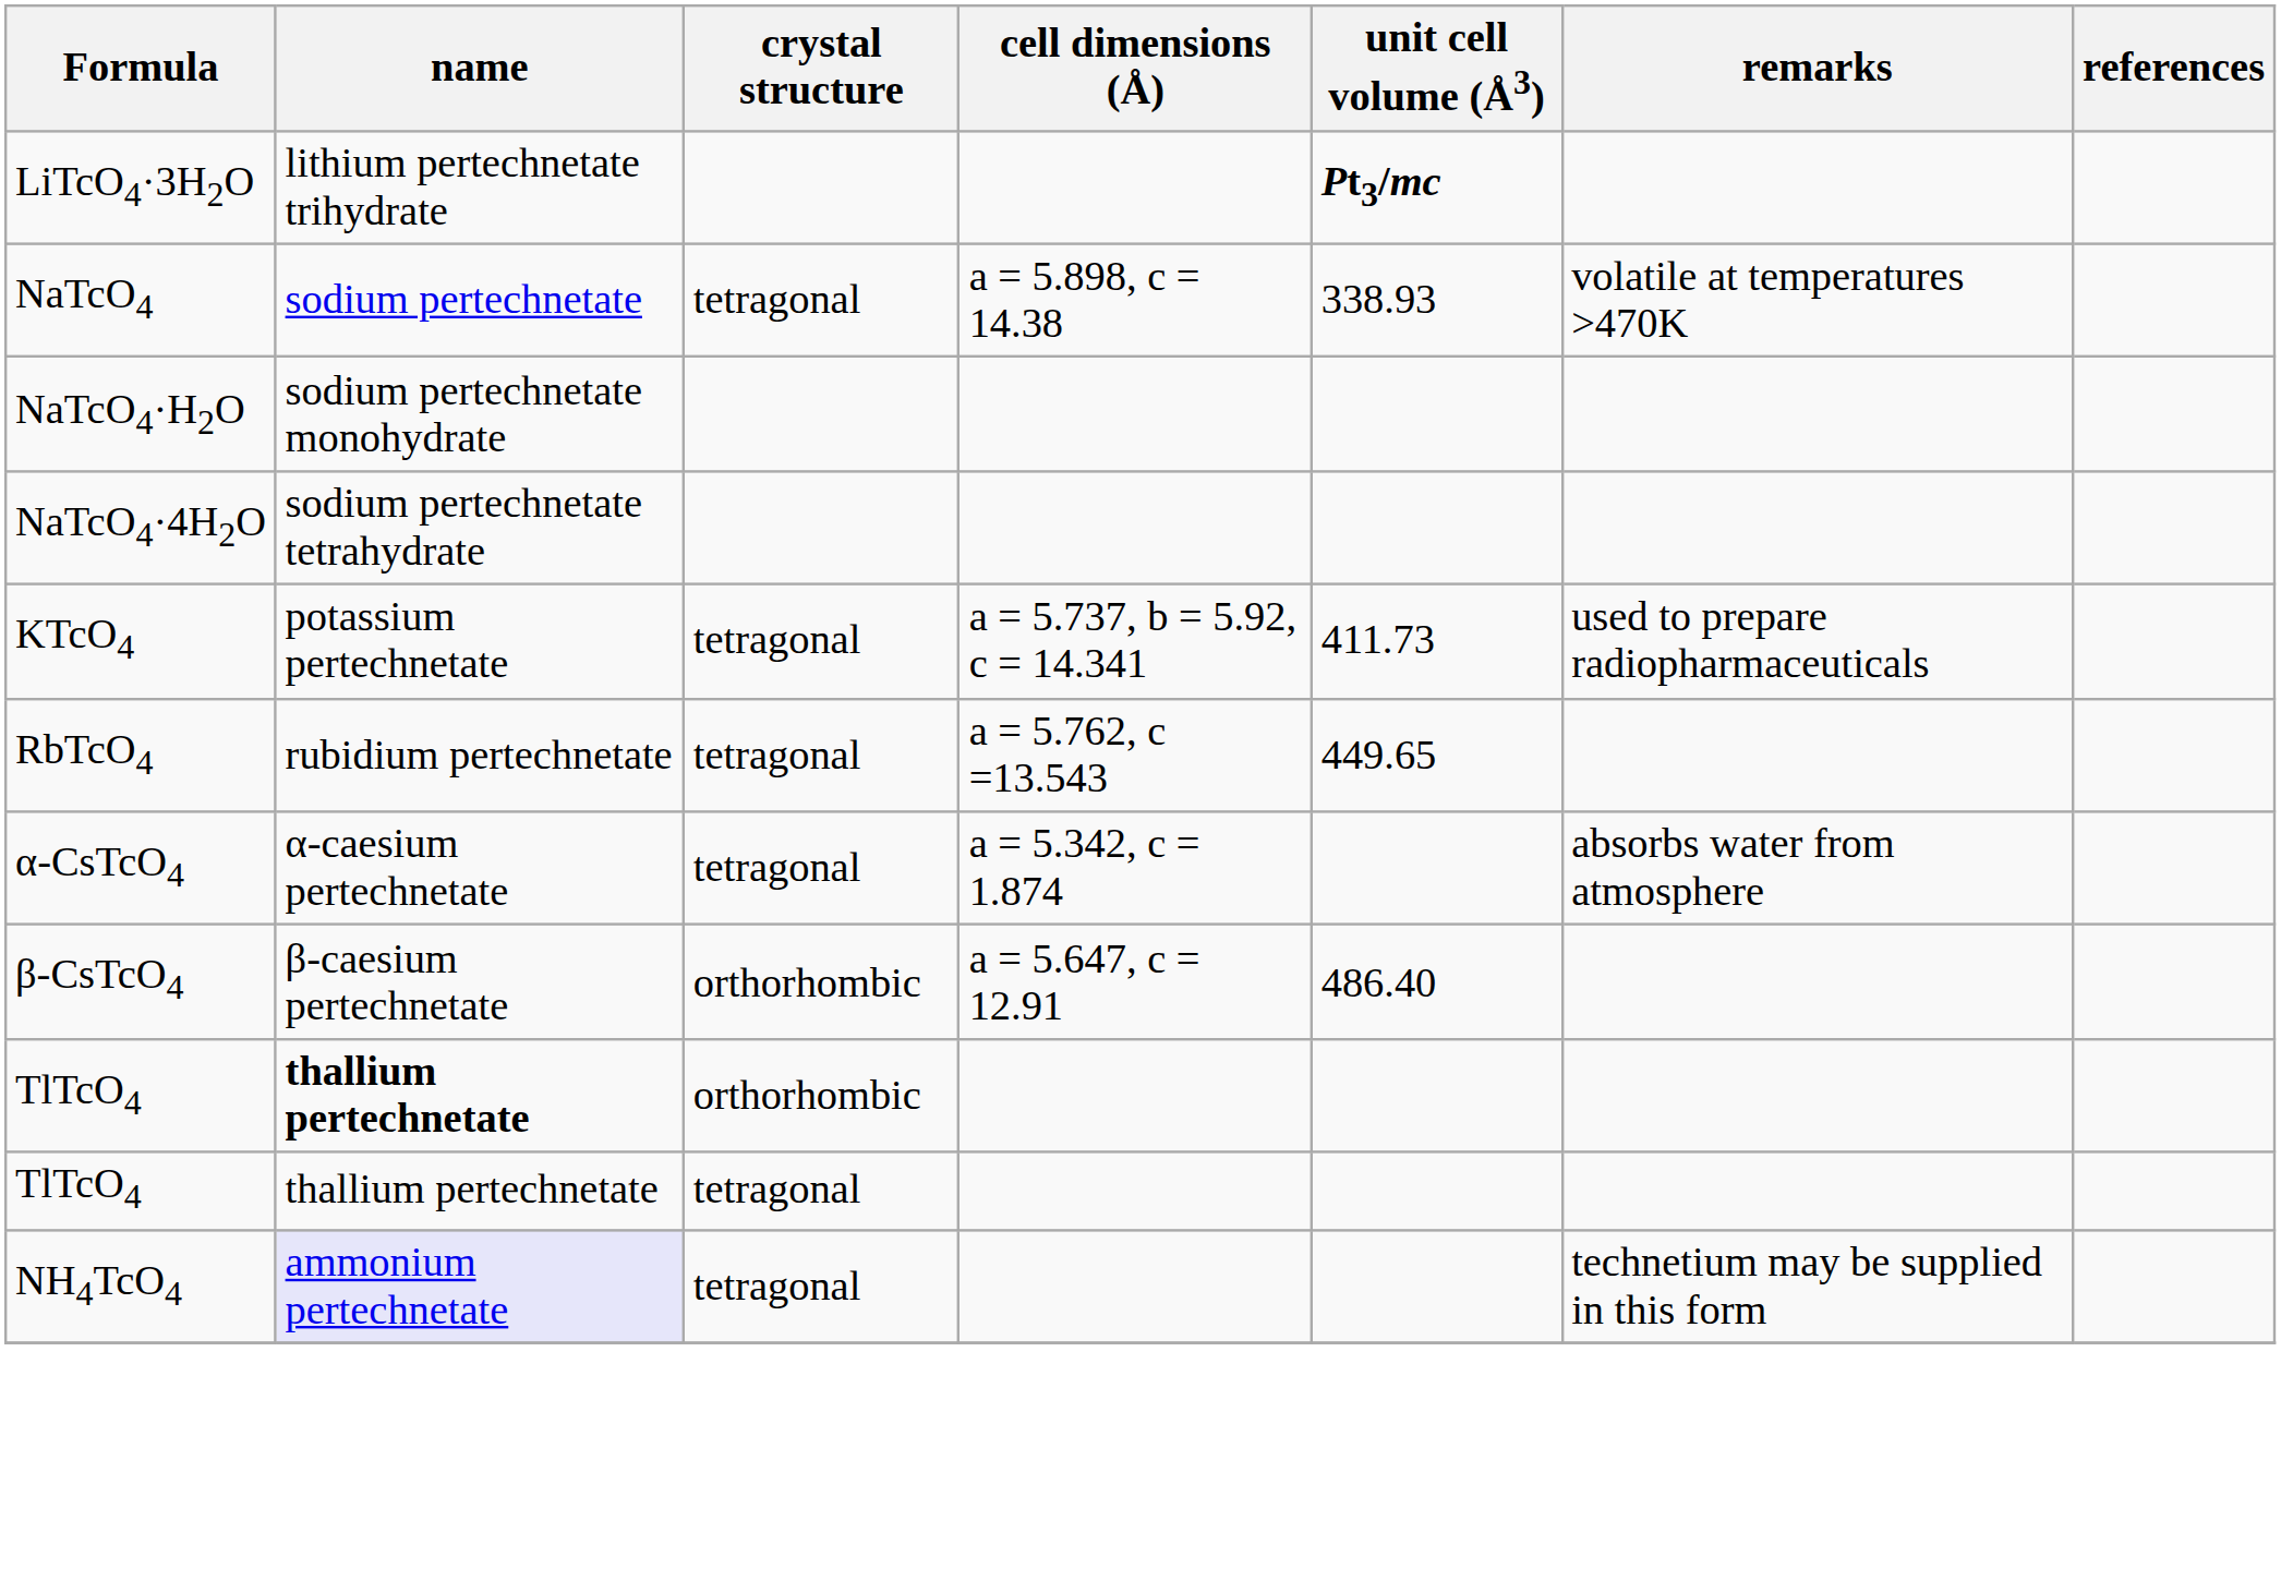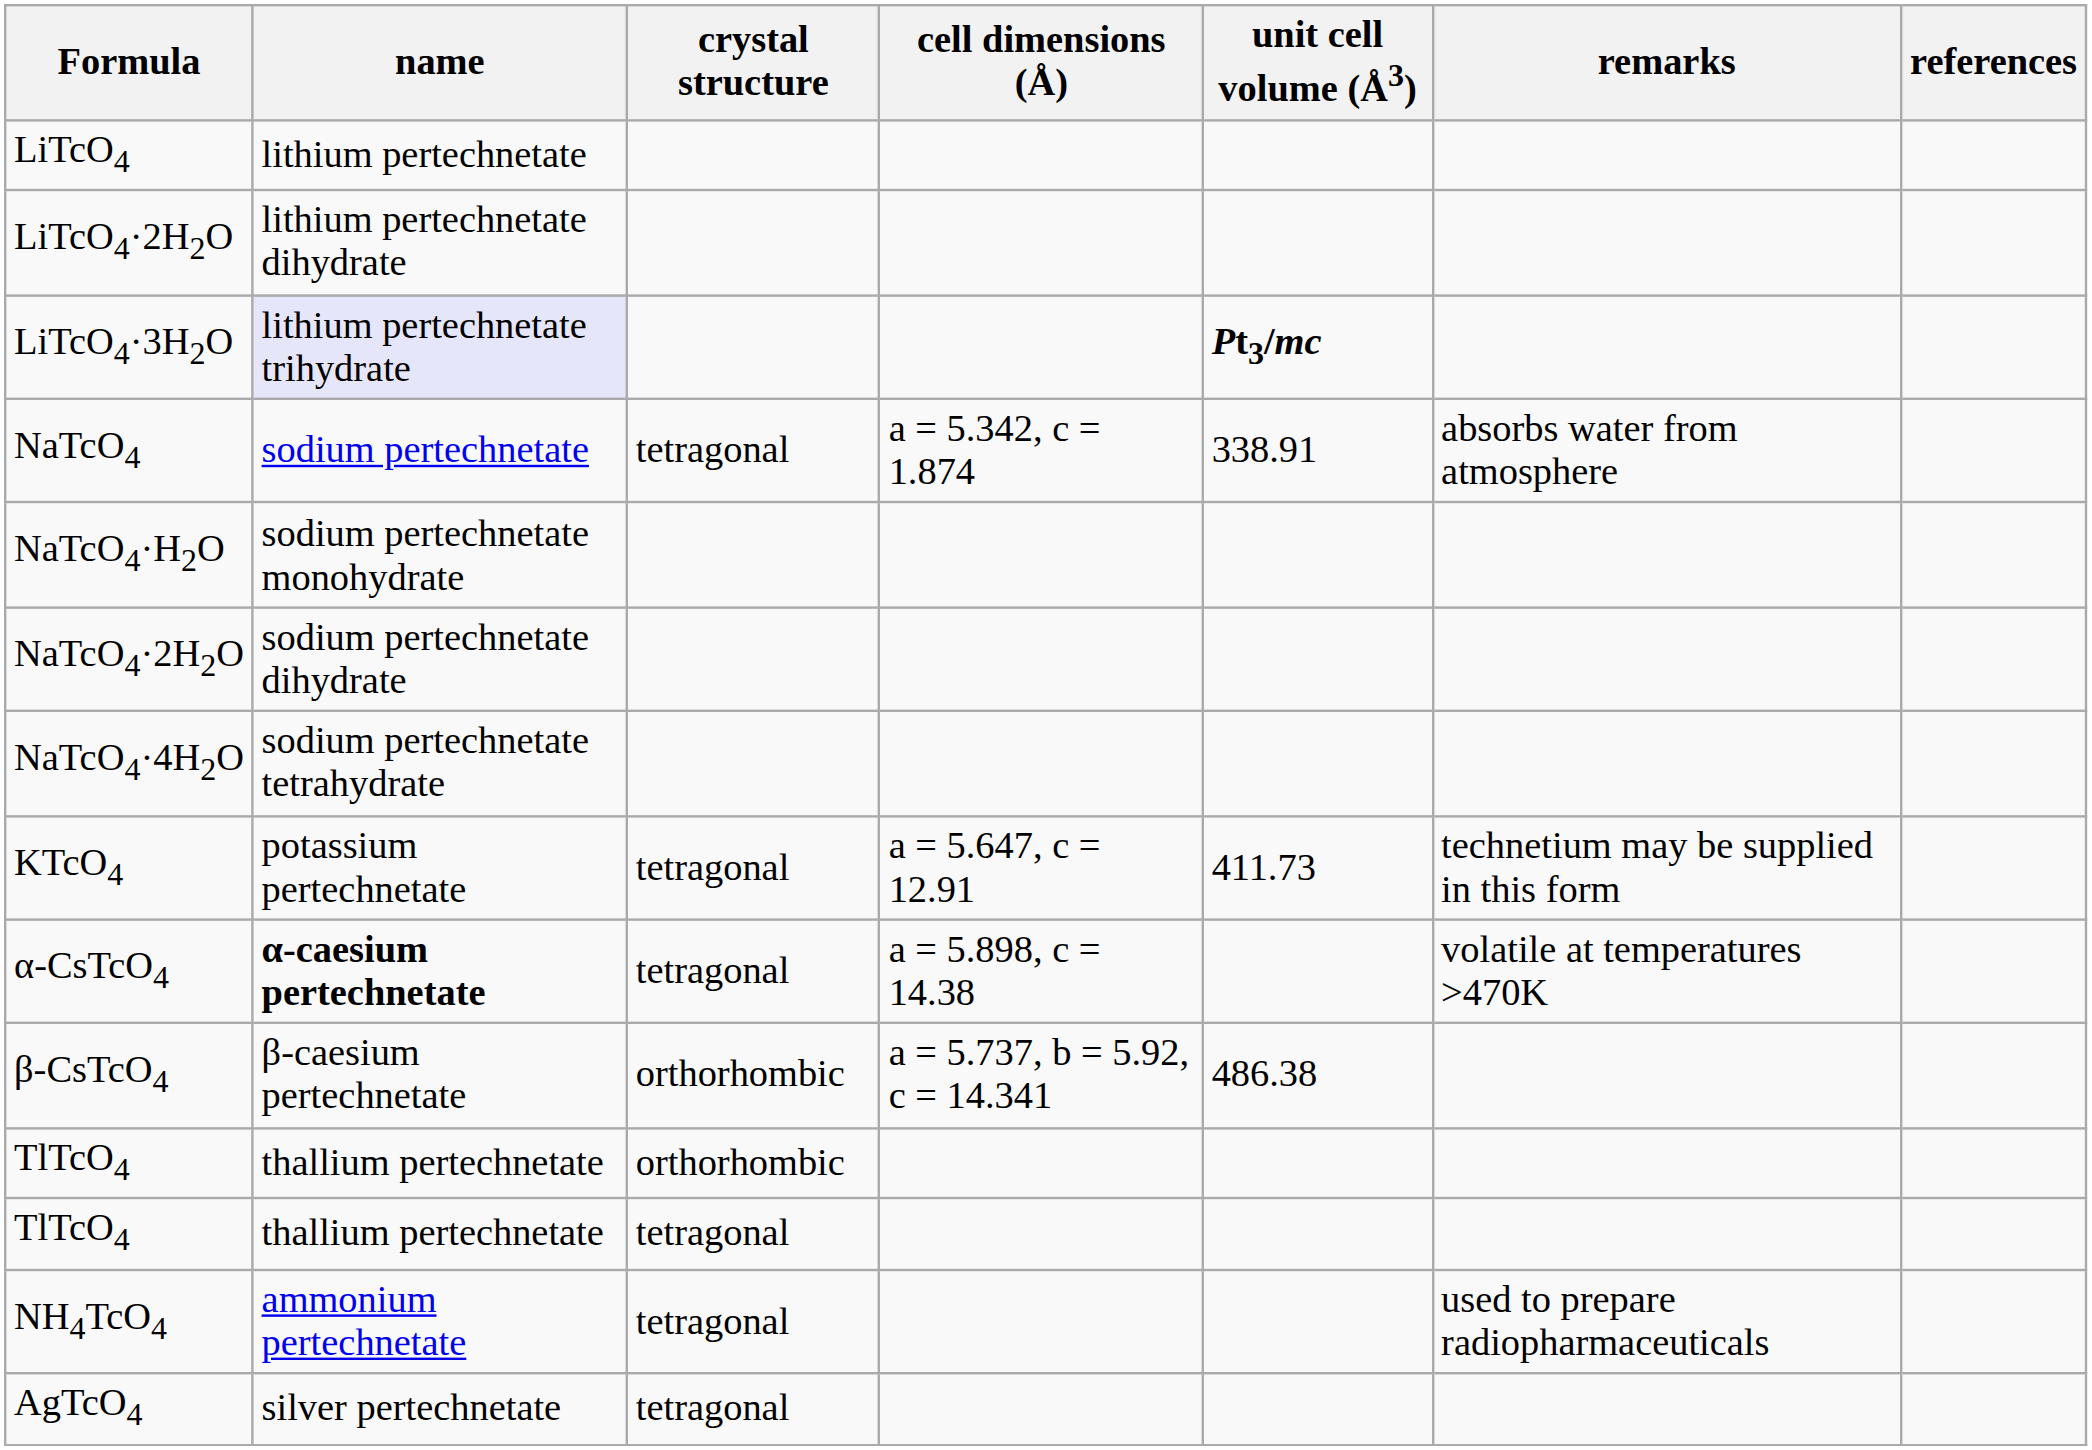+ row: LiTcO4 | lithium pertechnetate
+ row: LiTcO4·2H2O | lithium pertechnetate dihydrate
LiTcO4·3H2O | name: no background -> lavender background
NaTcO4 | cell dimensions (Å): a = 5.898, c = 14.38 -> a = 5.342, c = 1.874
NaTcO4 | unit cell volume (Å3): 338.93 -> 338.91
NaTcO4 | remarks: volatile at temperatures >470K -> absorbs water from atmosphere
+ row: NaTcO4·2H2O | sodium pertechnetate dihydrate
KTcO4 | cell dimensions (Å): a = 5.737, b = 5.92, c = 14.341 -> a = 5.647, c = 12.91
KTcO4 | remarks: used to prepare radiopharmaceuticals -> technetium may be supplied in this form
- row: RbTcO4 | rubidium pertechnetate | tetragonal | a = 5.762, c =13.543 | 449.65
α-CsTcO4 | name: normal -> bold
α-CsTcO4 | cell dimensions (Å): a = 5.342, c = 1.874 -> a = 5.898, c = 14.38
α-CsTcO4 | remarks: absorbs water from atmosphere -> volatile at temperatures >470K
β-CsTcO4 | cell dimensions (Å): a = 5.647, c = 12.91 -> a = 5.737, b = 5.92, c = 14.341
β-CsTcO4 | unit cell volume (Å3): 486.40 -> 486.38
TlTcO4 / orthorhombic | name: bold -> normal
NH4TcO4 | name: lavender background -> no background
NH4TcO4 | remarks: technetium may be supplied in this form -> used to prepare radiopharmaceuticals
+ row: AgTcO4 | silver pertechnetate | tetragonal
